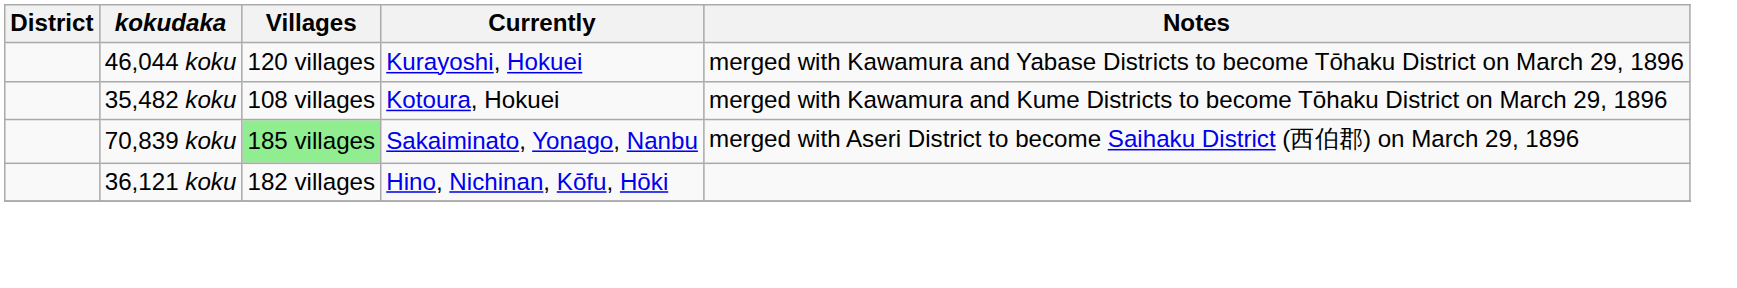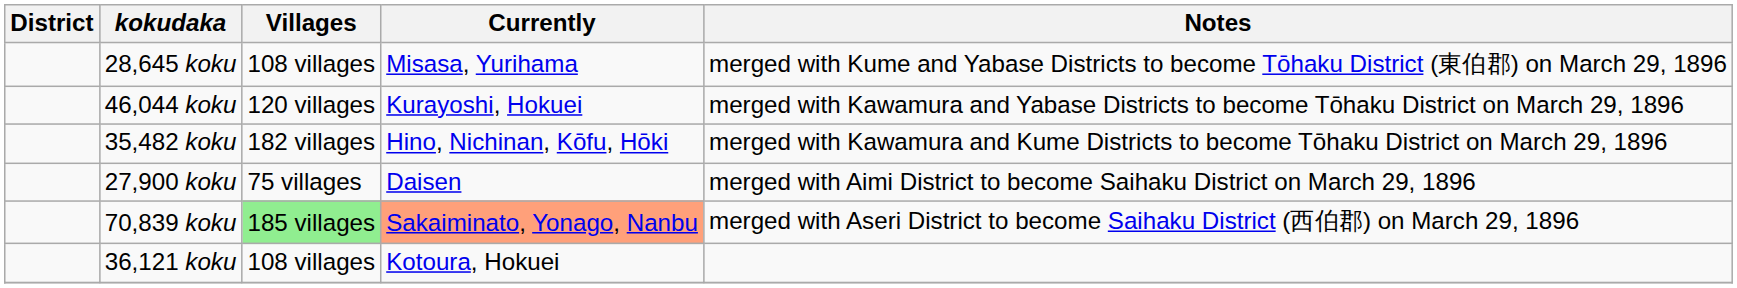+ row: 28,645 koku | 108 villages | Misasa, Yurihama | merged with Kume and Yabase Districts to become Tōhaku District (東伯郡) on March 29, 1896
35,482 koku | Villages: 108 villages -> 182 villages
35,482 koku | Currently: Kotoura, Hokuei -> Hino, Nichinan, Kōfu, Hōki
+ row: 27,900 koku | 75 villages | Daisen | merged with Aimi District to become Saihaku District on March 29, 1896
70,839 koku | Currently: no background -> lightsalmon background
36,121 koku | Villages: 182 villages -> 108 villages
36,121 koku | Currently: Hino, Nichinan, Kōfu, Hōki -> Kotoura, Hokuei
